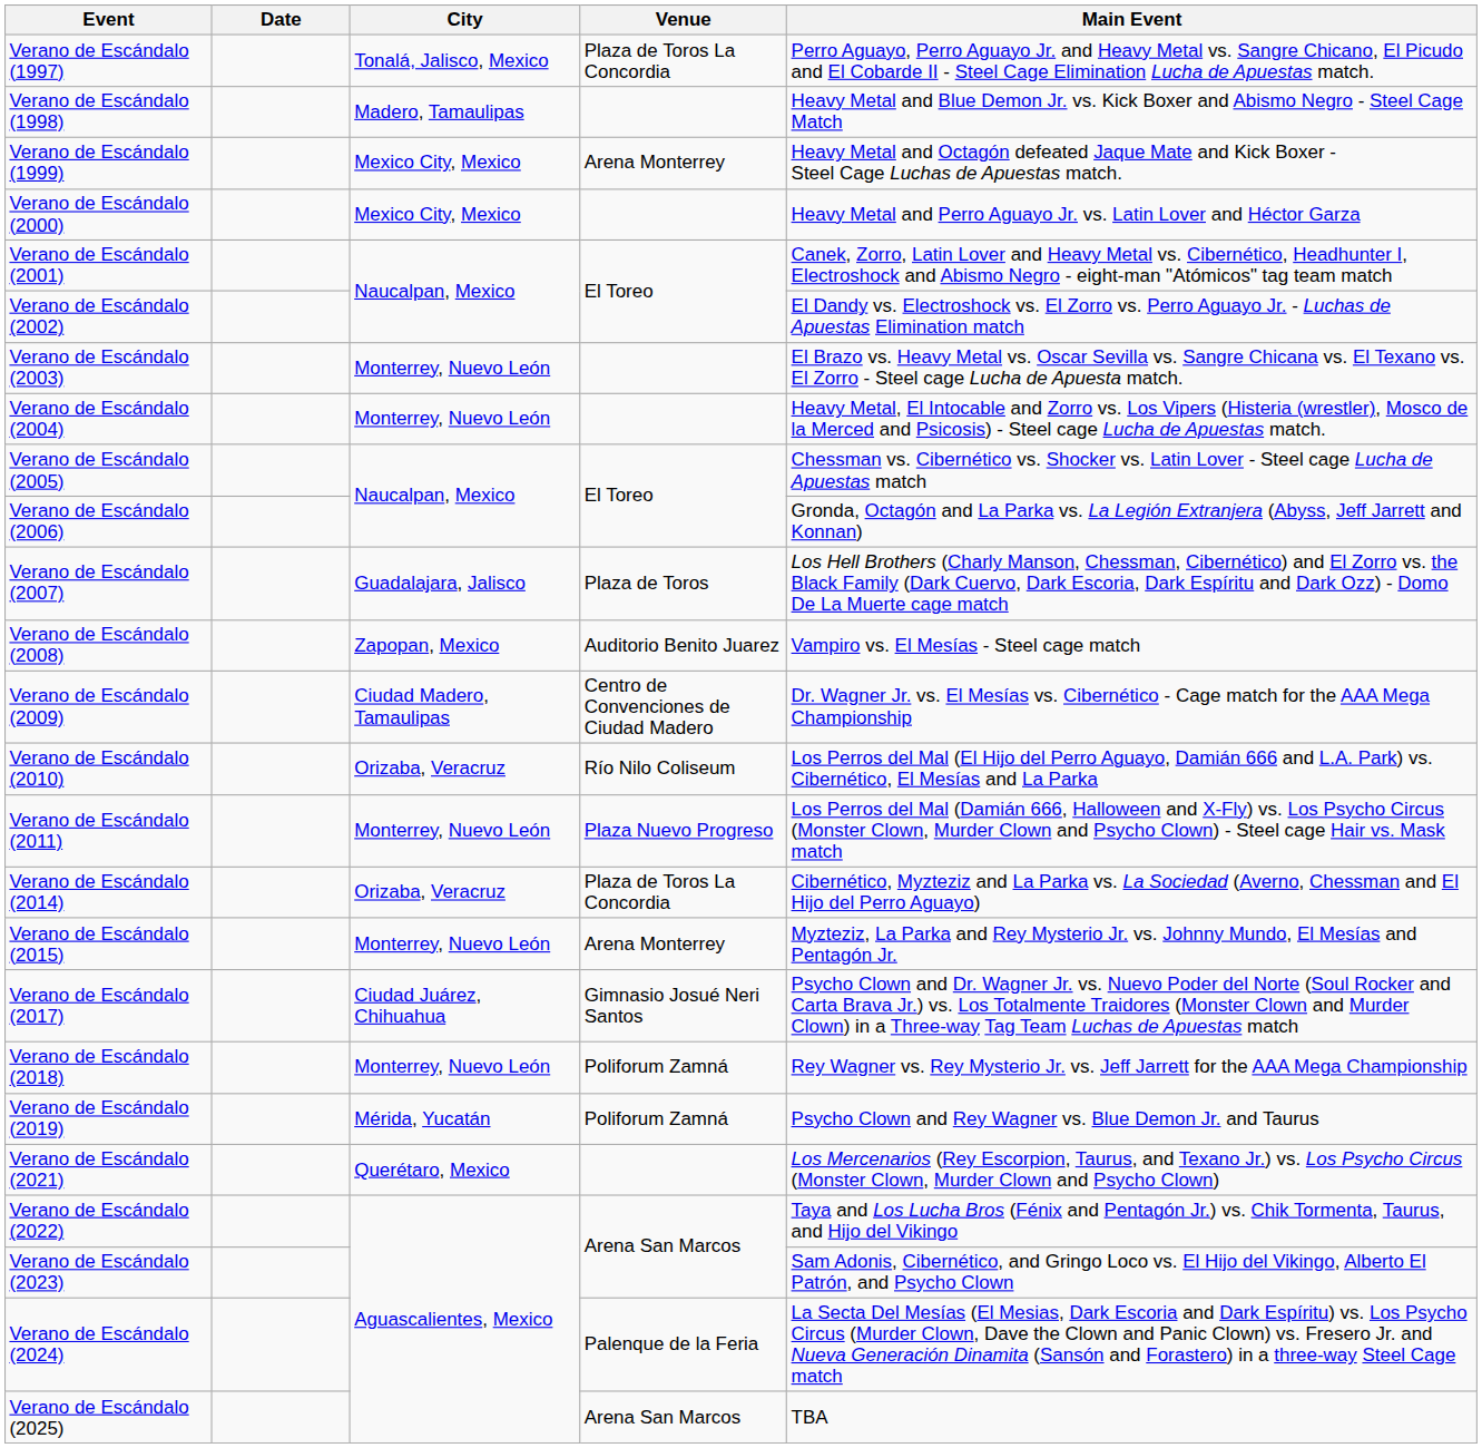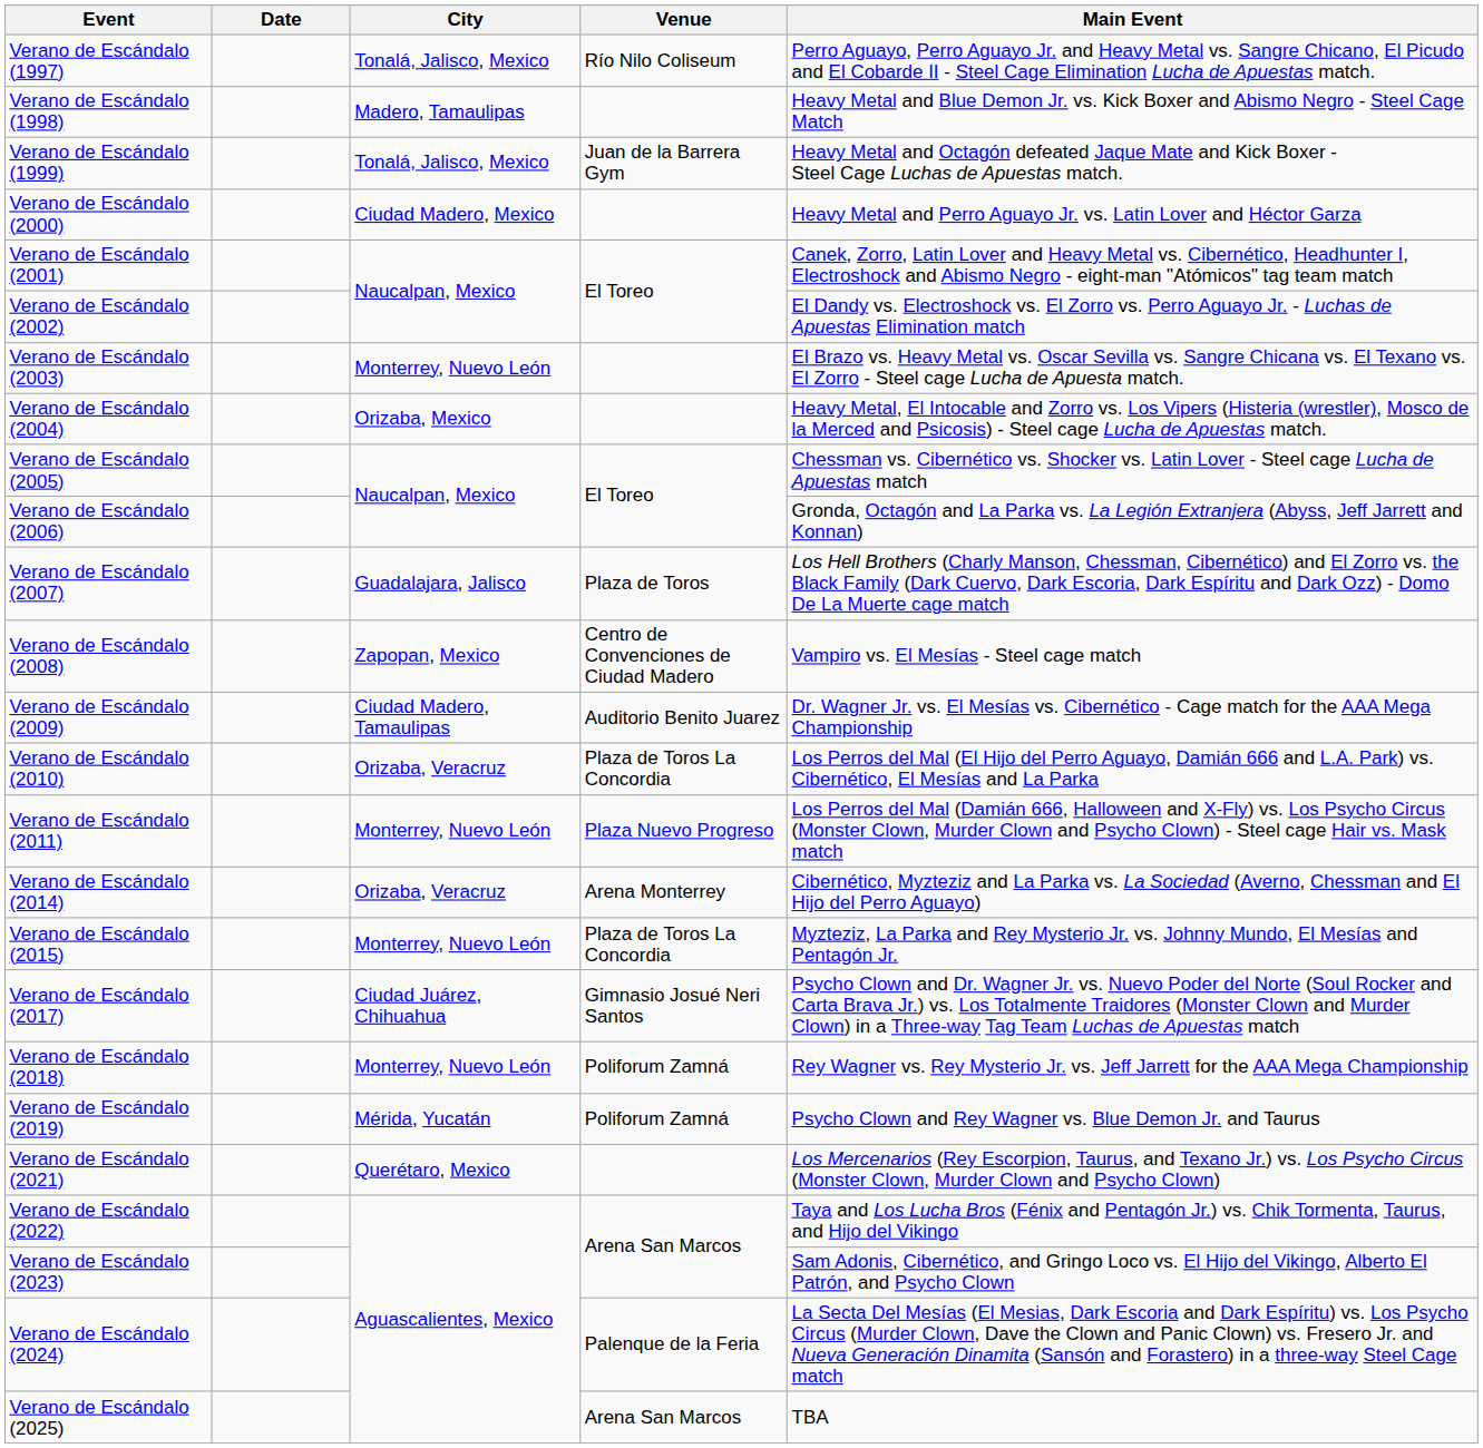Verano de Escándalo (1997) | Venue: Plaza de Toros La Concordia -> Río Nilo Coliseum
Verano de Escándalo (1999) | City: Mexico City, Mexico -> Tonalá, Jalisco, Mexico
Verano de Escándalo (1999) | Venue: Arena Monterrey -> Juan de la Barrera Gym
Verano de Escándalo (2000) | City: Mexico City, Mexico -> Ciudad Madero, Mexico
Verano de Escándalo (2004) | City: Monterrey, Nuevo León -> Orizaba, Mexico
Verano de Escándalo (2008) | Venue: Auditorio Benito Juarez -> Centro de Convenciones de Ciudad Madero
Verano de Escándalo (2009) | Venue: Centro de Convenciones de Ciudad Madero -> Auditorio Benito Juarez
Verano de Escándalo (2010) | Venue: Río Nilo Coliseum -> Plaza de Toros La Concordia
Verano de Escándalo (2014) | Venue: Plaza de Toros La Concordia -> Arena Monterrey
Verano de Escándalo (2015) | Venue: Arena Monterrey -> Plaza de Toros La Concordia
